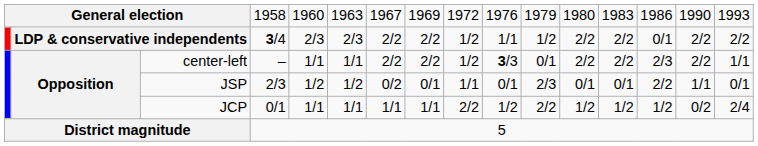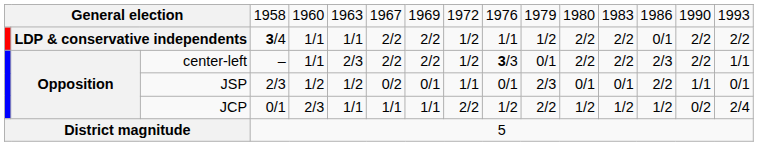LDP & conservative independents | column 5: 2/3 -> 1/1
LDP & conservative independents | column 6: 2/3 -> 1/1
center-left | column 6: 1/1 -> 2/3
JCP | column 5: 1/1 -> 2/3
